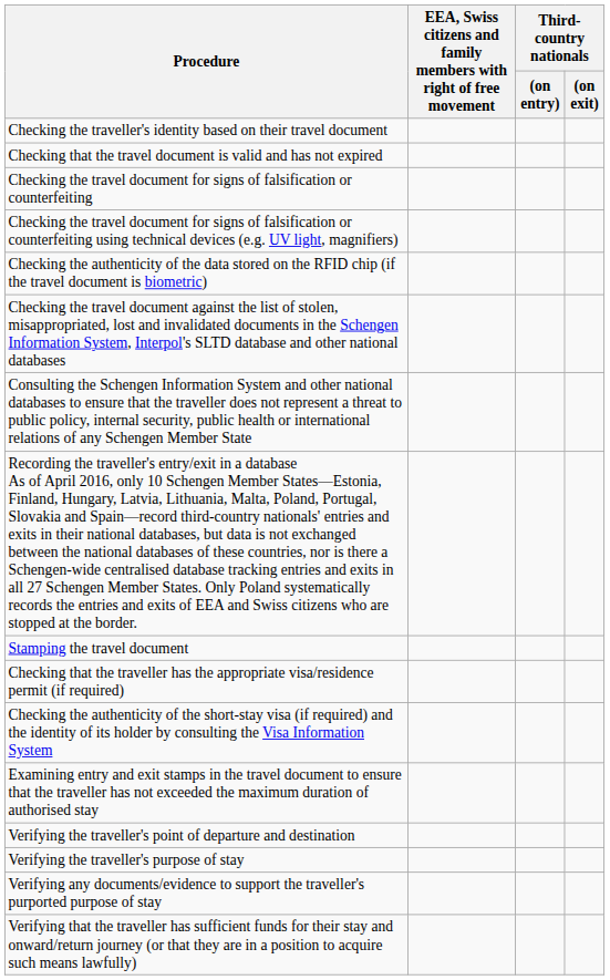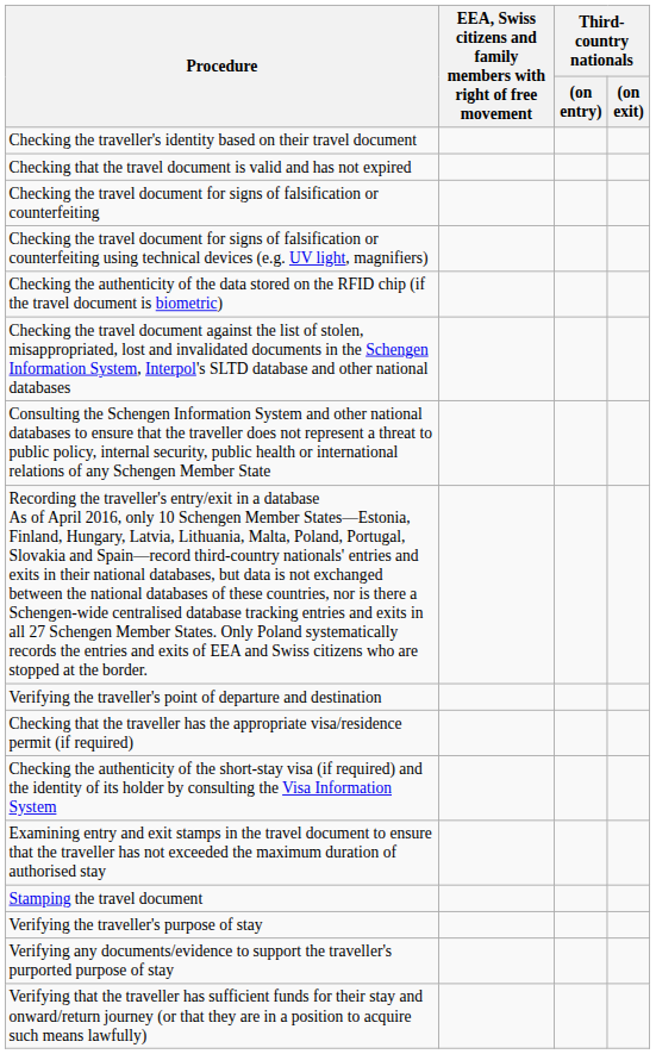rows swapped: Stamping the travel document <-> Verifying the traveller's point of departure and destination
